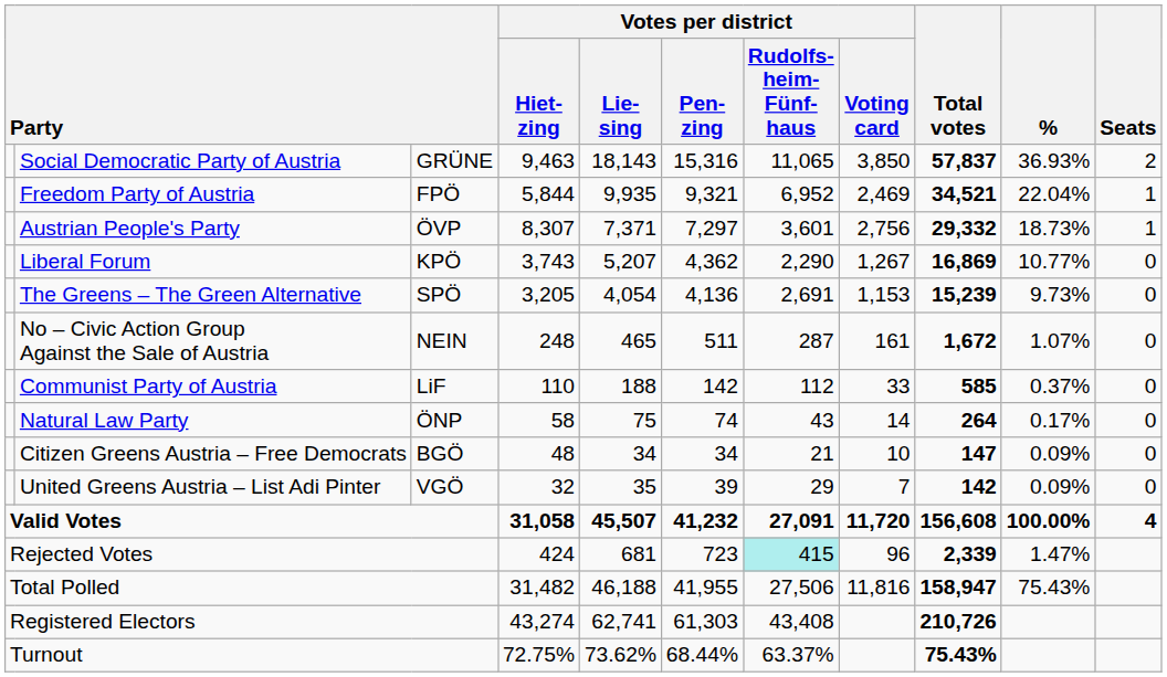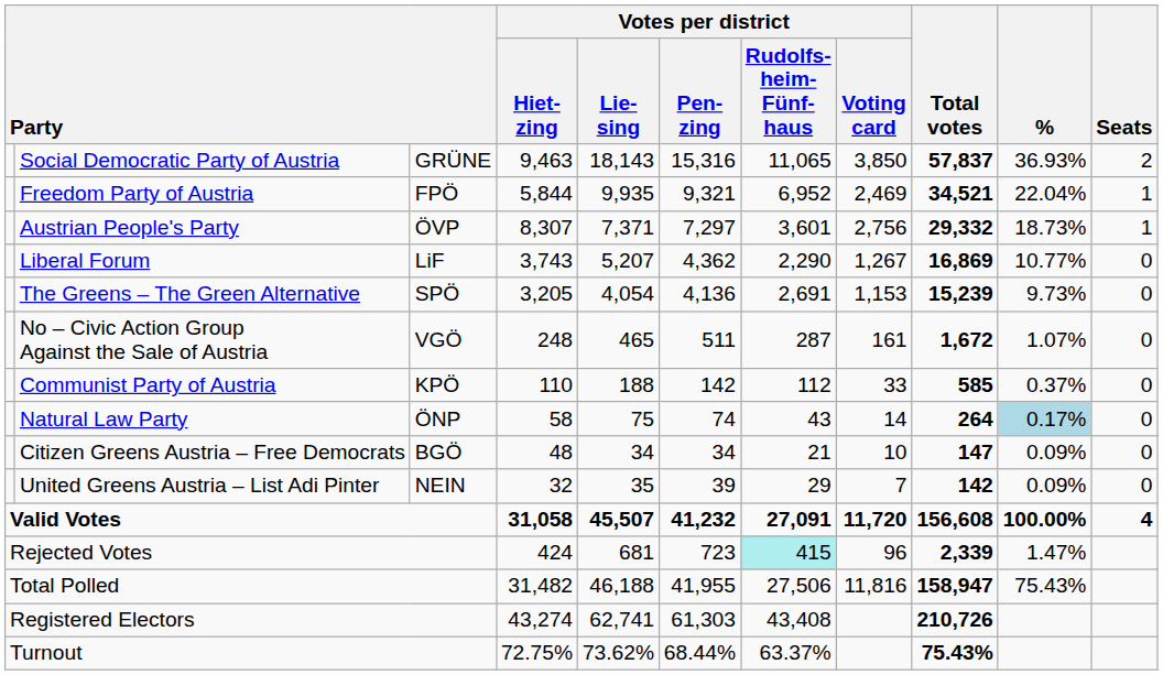Liberal Forum | column 3: KPÖ -> LiF
No – Civic Action Group Against the Sale of Austria | column 3: NEIN -> VGÖ
Communist Party of Austria | column 3: LiF -> KPÖ
Natural Law Party | %: no background -> lightblue background
United Greens Austria – List Adi Pinter | column 3: VGÖ -> NEIN
